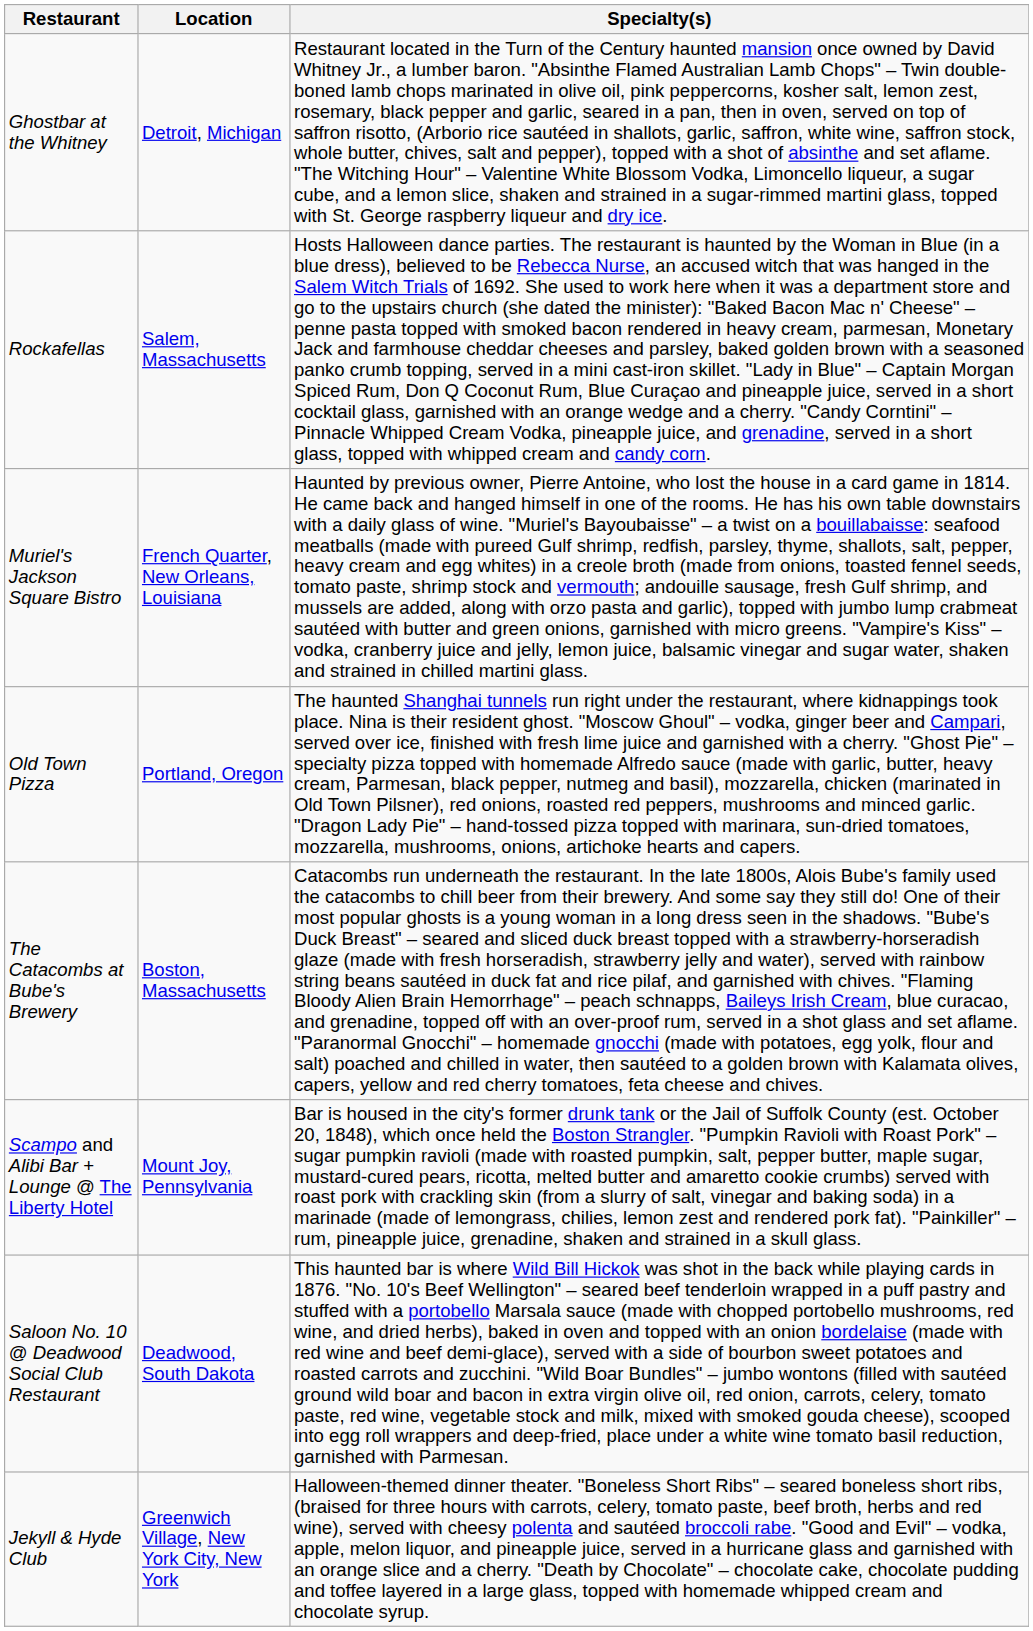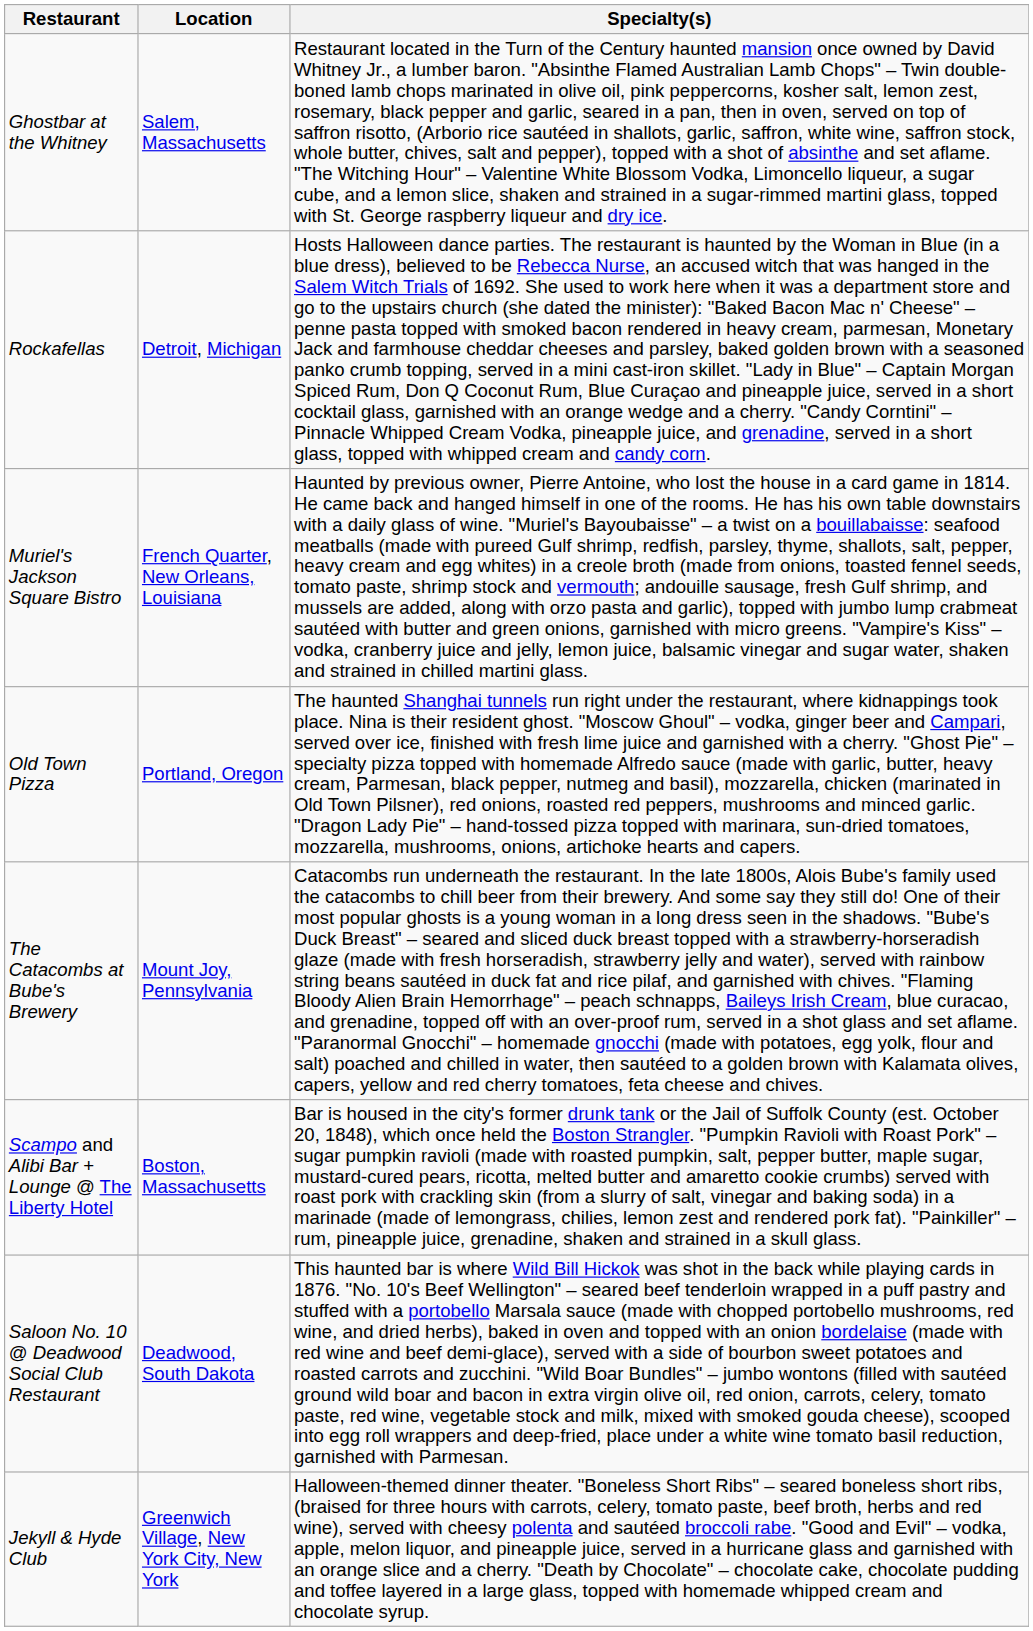Ghostbar at the Whitney | Location: Detroit, Michigan -> Salem, Massachusetts
Rockafellas | Location: Salem, Massachusetts -> Detroit, Michigan
The Catacombs at Bube's Brewery | Location: Boston, Massachusetts -> Mount Joy, Pennsylvania
Scampo and Alibi Bar + Lounge @ The Liberty Hotel | Location: Mount Joy, Pennsylvania -> Boston, Massachusetts
